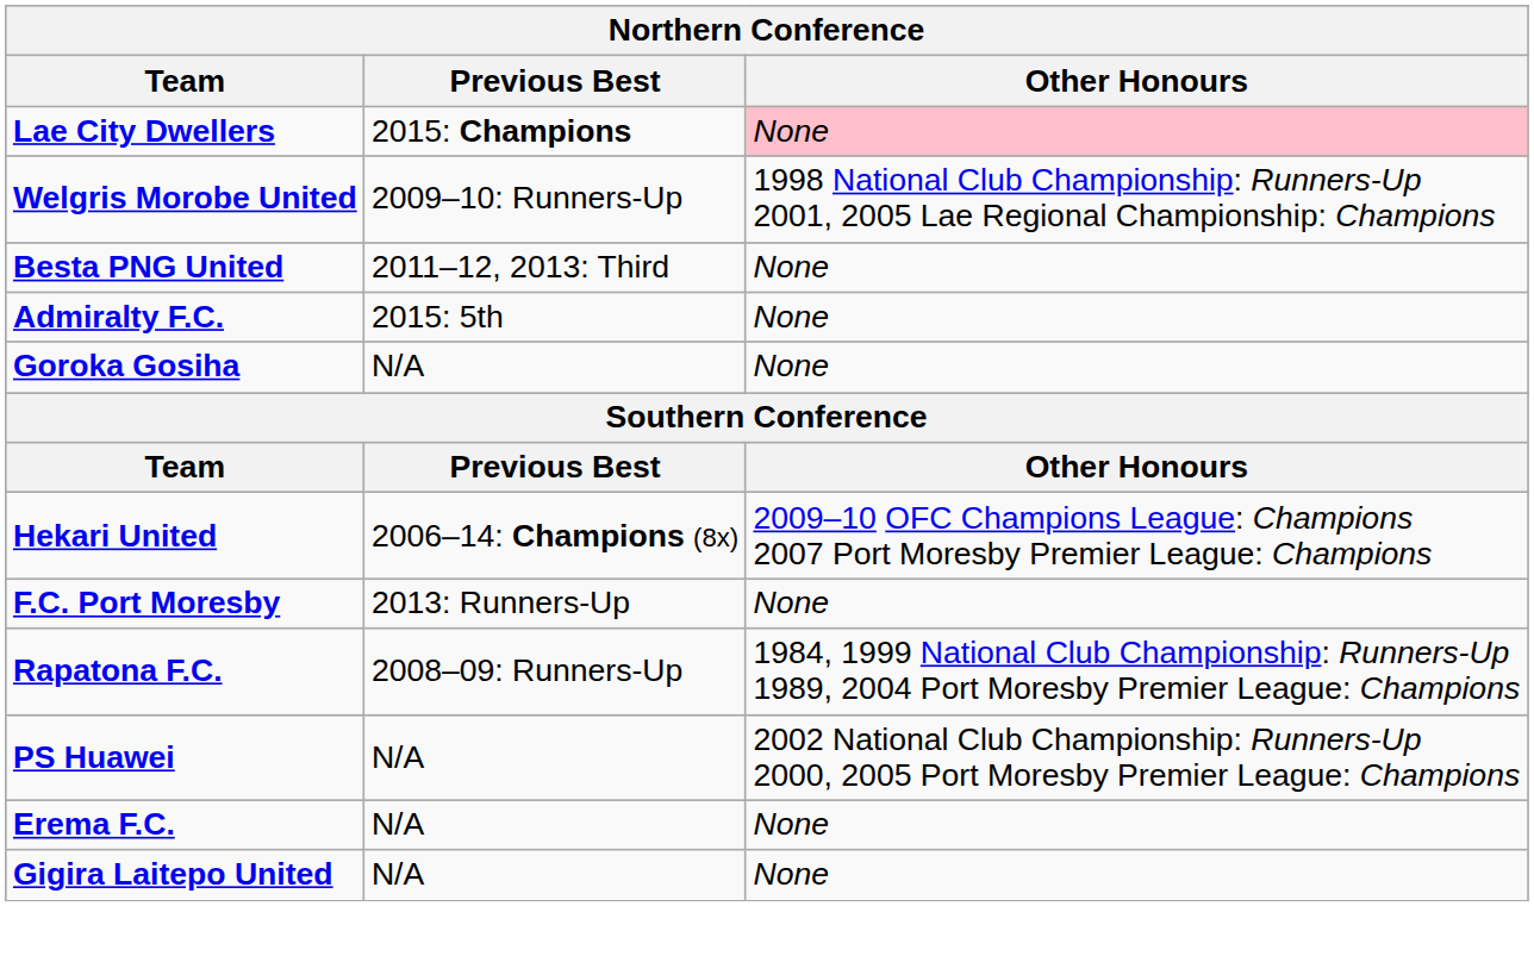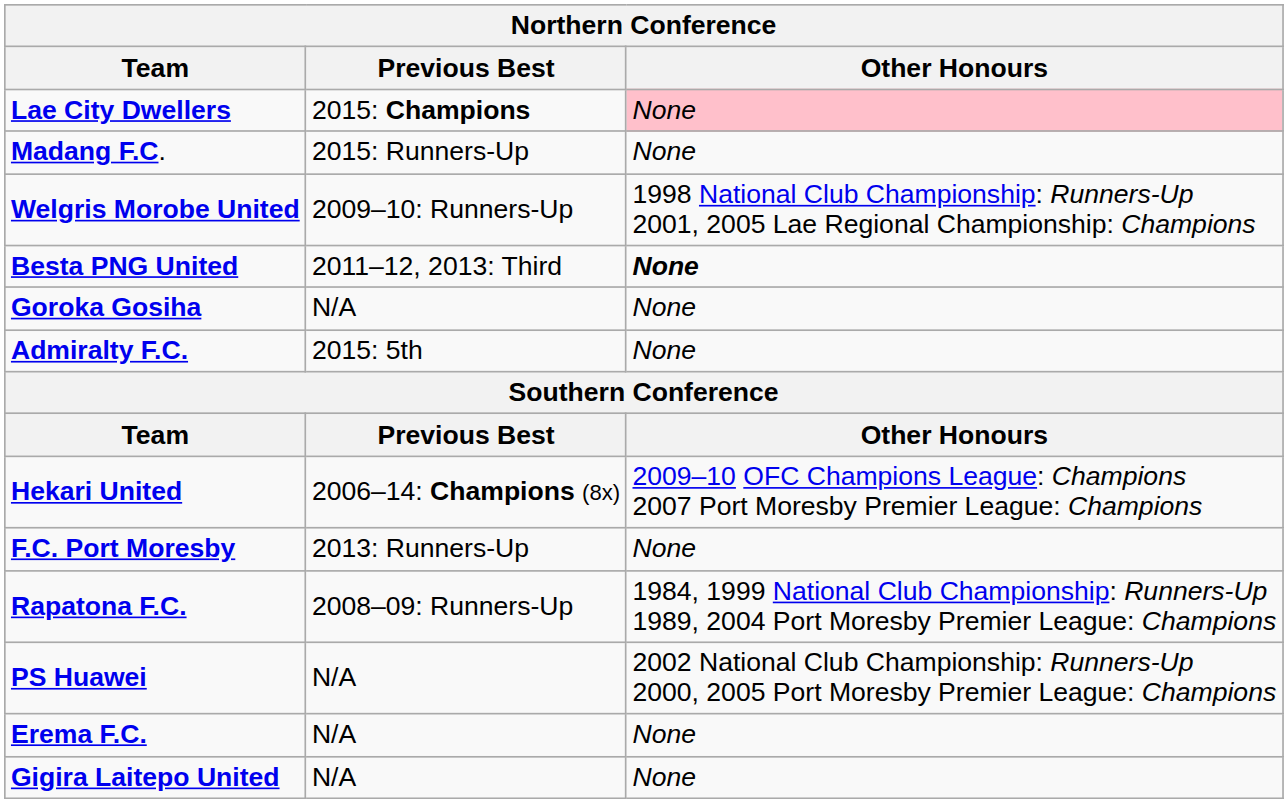+ row: Madang F.C. | 2015: Runners-Up | None
Besta PNG United | Other Honours: normal -> bold
rows swapped: Admiralty F.C. <-> Goroka Gosiha
